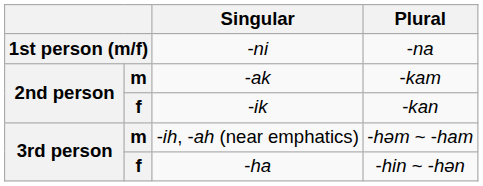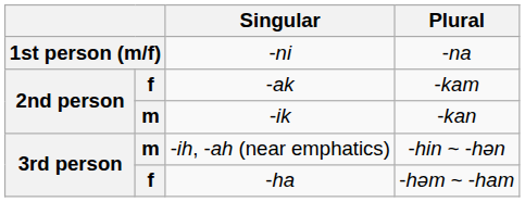-ak | column 2: m -> f
-ik | column 2: f -> m
-ih, -ah (near emphatics) | Plural: -həm ~ -ham -> -hin ~ -hən
-ha | Plural: -hin ~ -hən -> -həm ~ -ham
